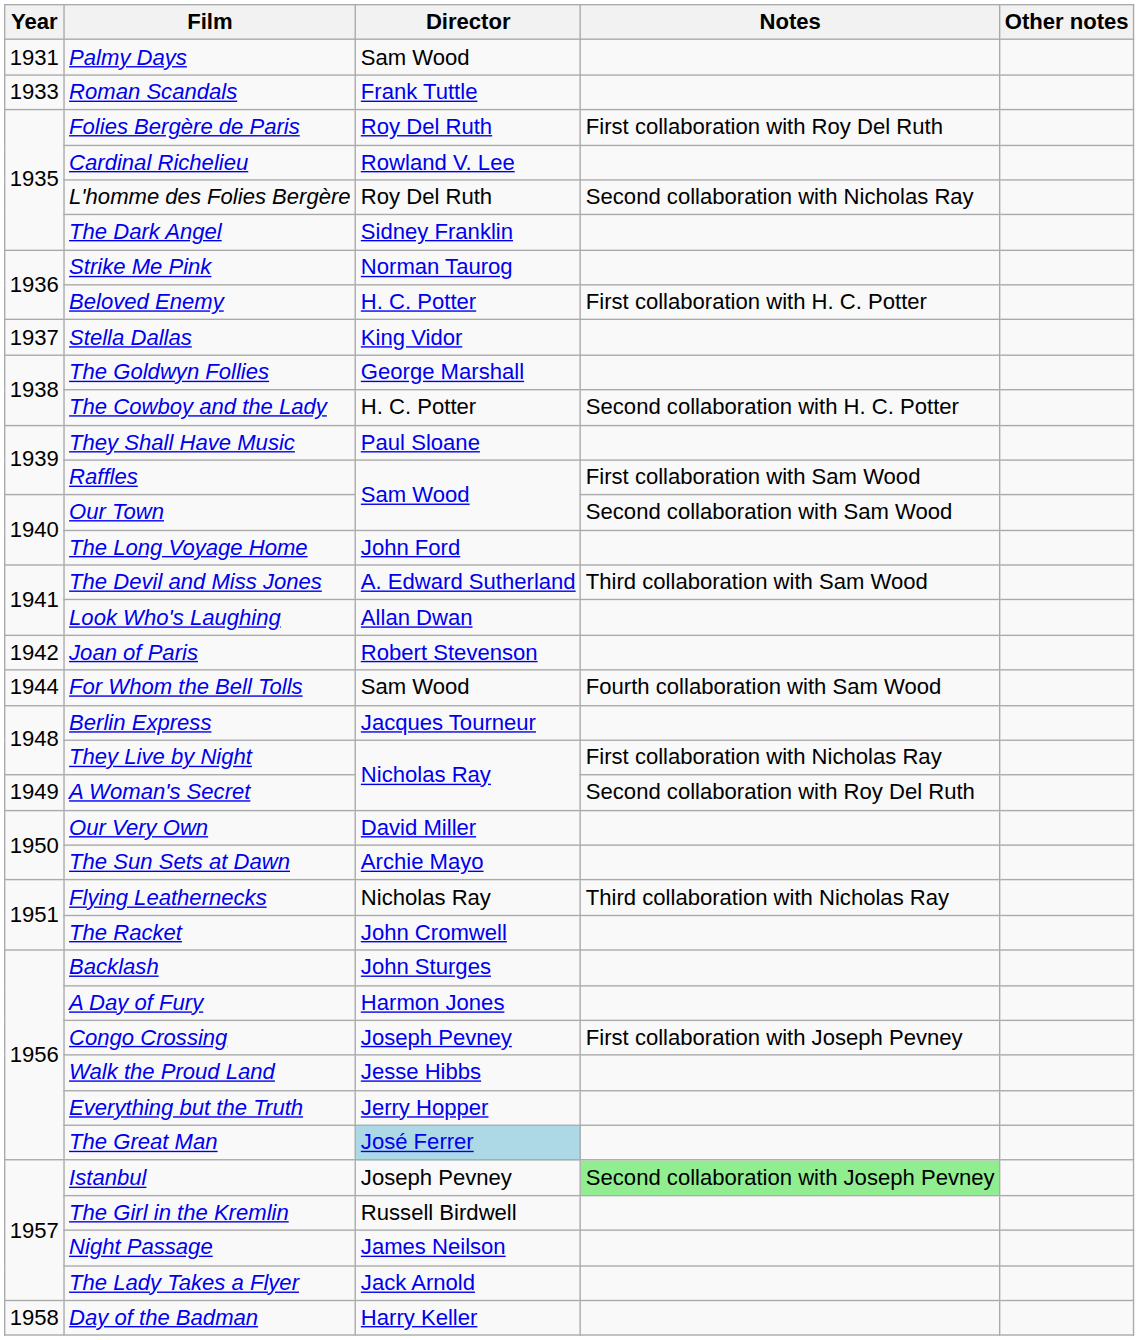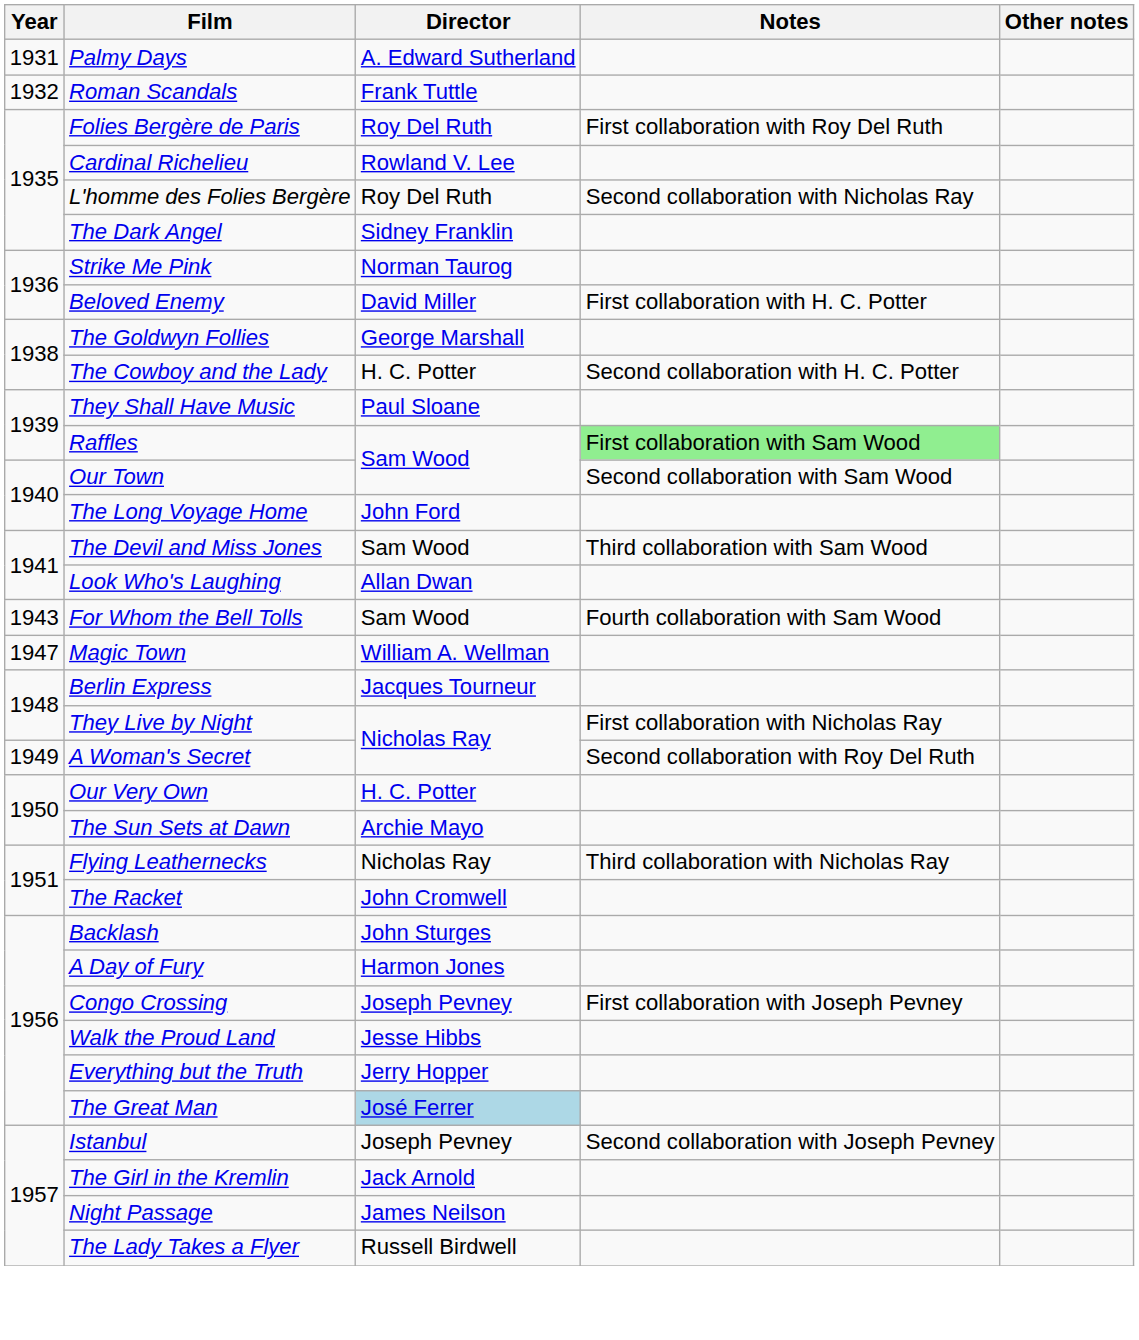Palmy Days | Director: Sam Wood -> A. Edward Sutherland
Roman Scandals | Year: 1933 -> 1932
Beloved Enemy | Director: H. C. Potter -> David Miller
- row: 1937 | Stella Dallas | King Vidor
Raffles | Notes: no background -> lightgreen background
The Devil and Miss Jones | Director: A. Edward Sutherland -> Sam Wood
- row: 1942 | Joan of Paris | Robert Stevenson
For Whom the Bell Tolls | Year: 1944 -> 1943
+ row: 1947 | Magic Town | William A. Wellman
Our Very Own | Director: David Miller -> H. C. Potter
Istanbul | Notes: lightgreen background -> no background
The Girl in the Kremlin | Director: Russell Birdwell -> Jack Arnold
The Lady Takes a Flyer | Director: Jack Arnold -> Russell Birdwell
- row: 1958 | Day of the Badman | Harry Keller
